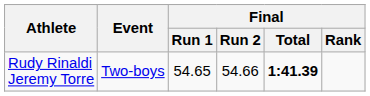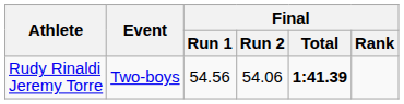Rudy Rinaldi Jeremy Torre | Final / Run 1: 54.65 -> 54.56
Rudy Rinaldi Jeremy Torre | Final / Run 2: 54.66 -> 54.06
